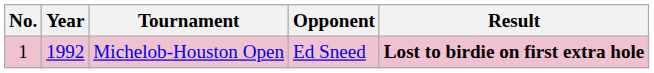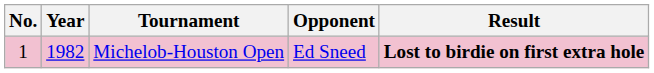Michelob-Houston Open | Year: 1992 -> 1982
